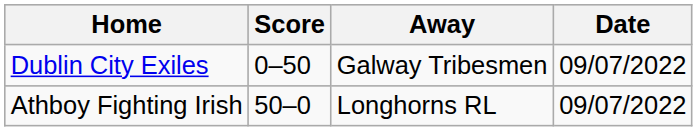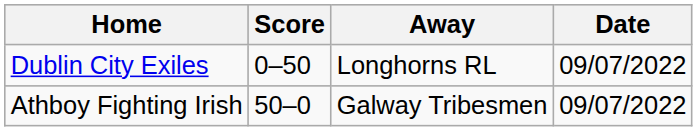Dublin City Exiles | Away: Galway Tribesmen -> Longhorns RL
Athboy Fighting Irish | Away: Longhorns RL -> Galway Tribesmen
